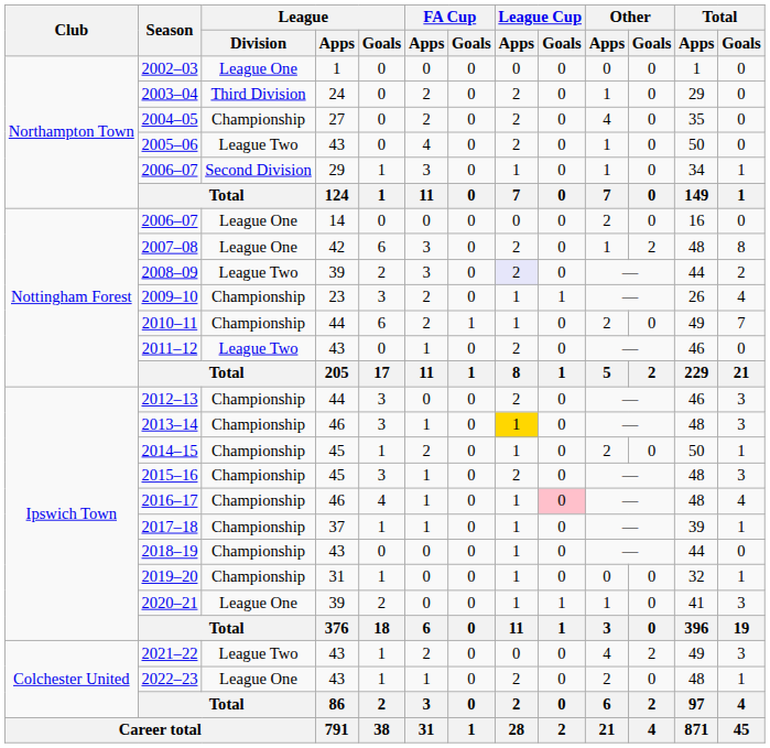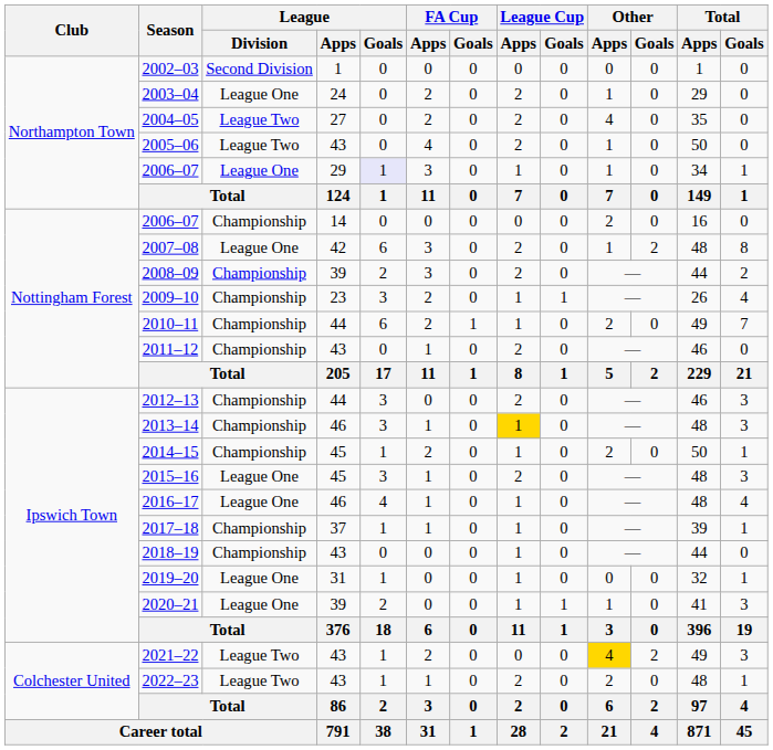2002–03 | League / Division: League One -> Second Division
2003–04 | League / Division: Third Division -> League One
2004–05 | League / Division: Championship -> League Two
2006–07 / 29 | League / Division: Second Division -> League One
2006–07 / 29 | League / Goals: no background -> lavender background
2006–07 / 14 | League / Division: League One -> Championship
2008–09 | League / Division: League Two -> Championship
2008–09 | League Cup / Apps: lavender background -> no background
2011–12 | League / Division: League Two -> Championship
2015–16 | League / Division: Championship -> League One
2016–17 | League / Division: Championship -> League One
2016–17 | League Cup / Goals: pink background -> no background
2019–20 | League / Division: Championship -> League One
2021–22 | Other / Apps: no background -> gold background
2022–23 | League / Division: League One -> League Two
